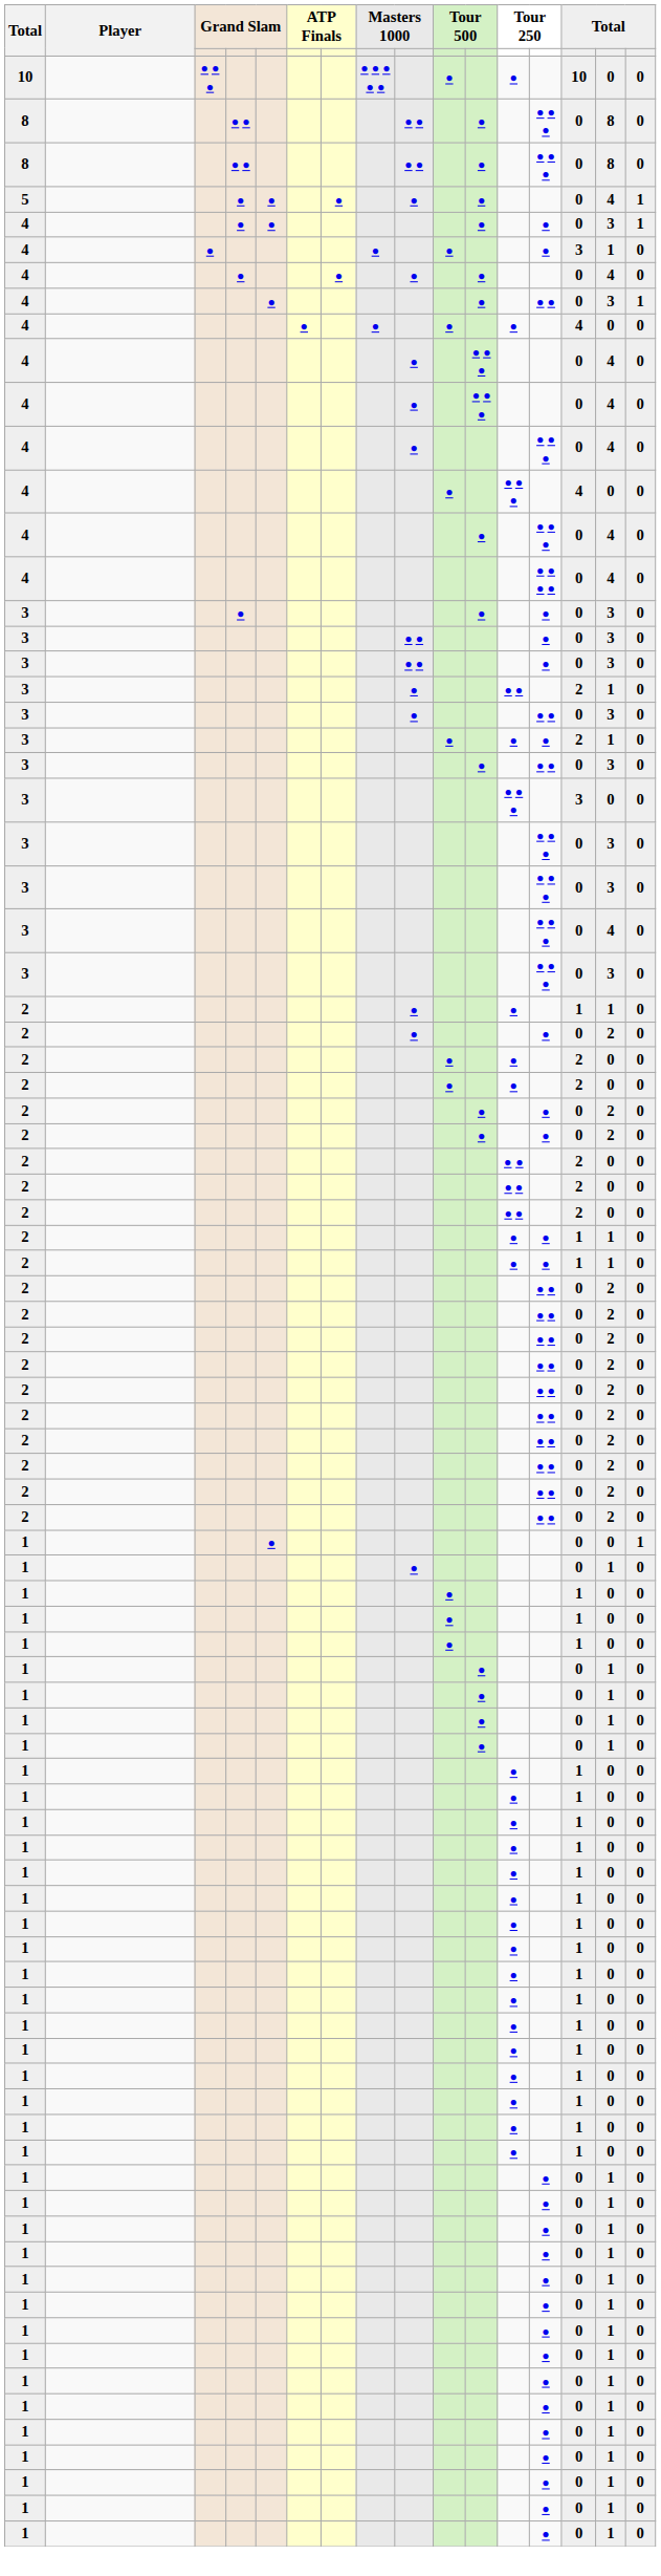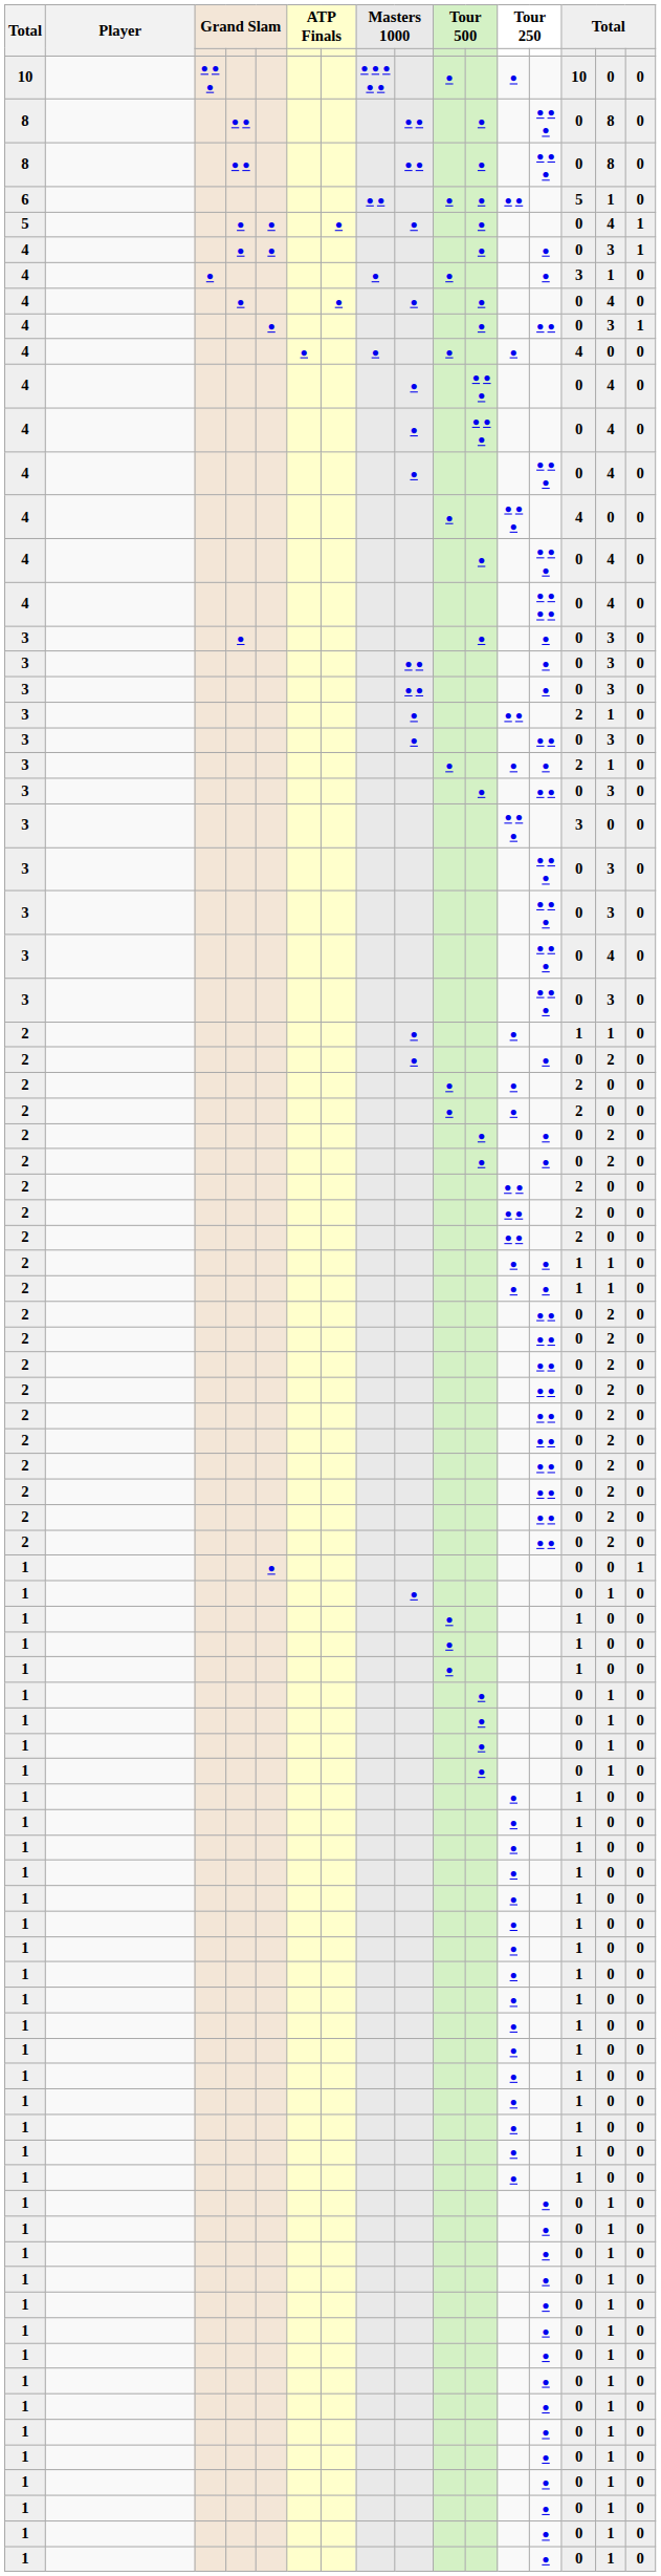+ row: 6 | ● ● | ● | ● | ● ● | 5 | 1 | 0
